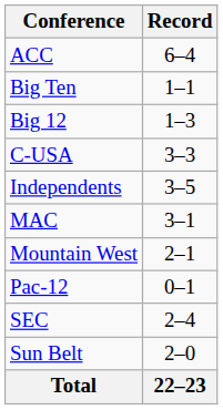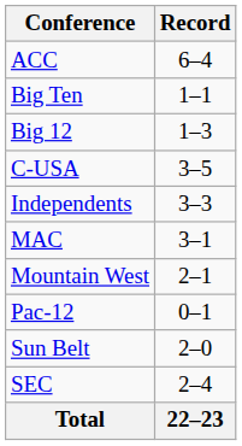C-USA | Record: 3–3 -> 3–5
Independents | Record: 3–5 -> 3–3
rows swapped: SEC <-> Sun Belt
